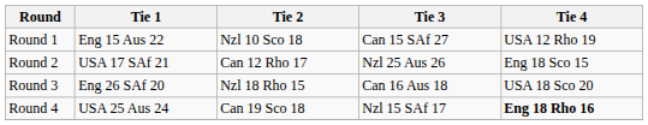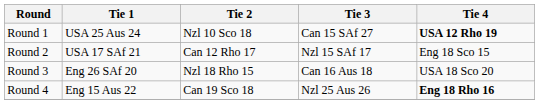Round 1 | Tie 1: Eng 15 Aus 22 -> USA 25 Aus 24
Round 1 | Tie 4: normal -> bold
Round 2 | Tie 3: Nzl 25 Aus 26 -> Nzl 15 SAf 17
Round 4 | Tie 1: USA 25 Aus 24 -> Eng 15 Aus 22
Round 4 | Tie 3: Nzl 15 SAf 17 -> Nzl 25 Aus 26
